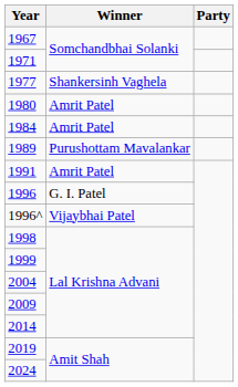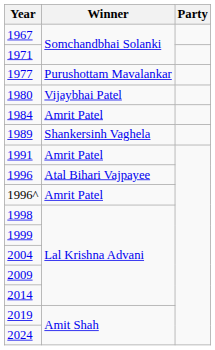1977 | Winner: Shankersinh Vaghela -> Purushottam Mavalankar
1980 | Winner: Amrit Patel -> Vijaybhai Patel
1989 | Winner: Purushottam Mavalankar -> Shankersinh Vaghela
1996 | Winner: G. I. Patel -> Atal Bihari Vajpayee
1996^ | Winner: Vijaybhai Patel -> Amrit Patel
